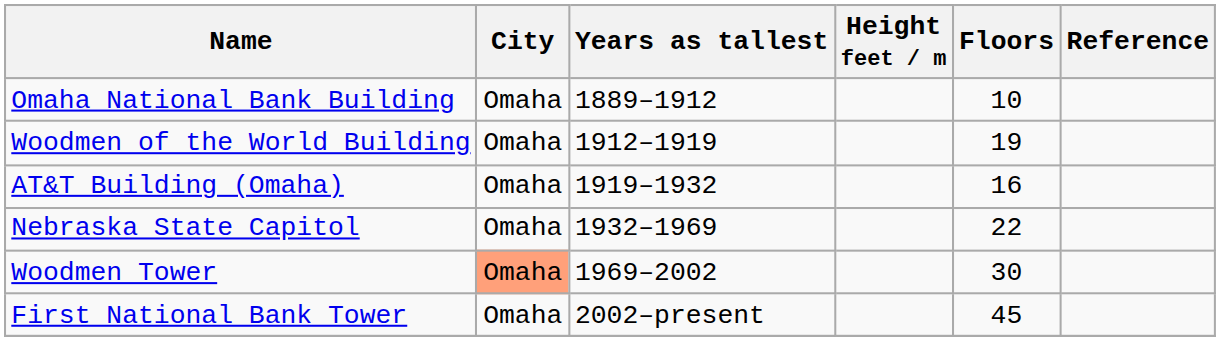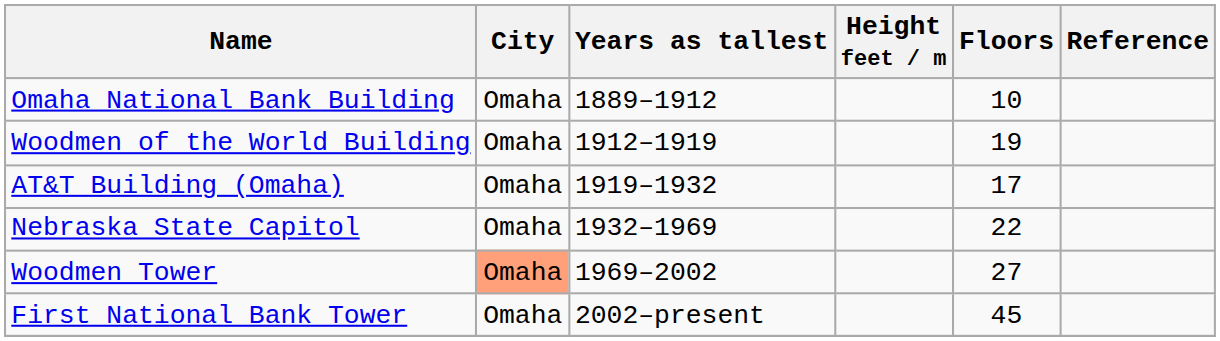AT&T Building (Omaha) | Floors: 16 -> 17
Woodmen Tower | Floors: 30 -> 27
